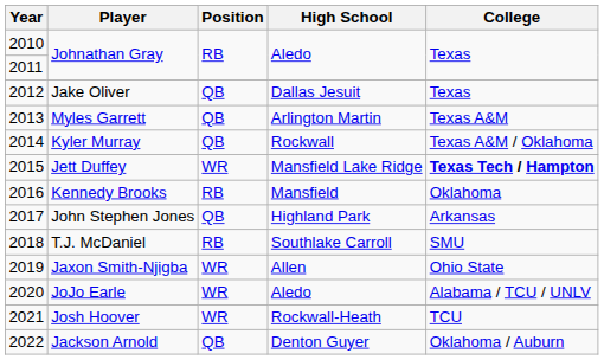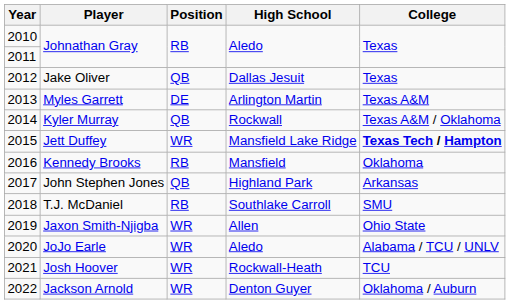Myles Garrett | Position: QB -> DE
Jackson Arnold | Position: QB -> WR
